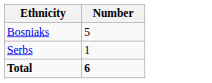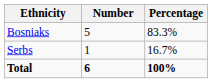+ column: Percentage | 83.3% | 16.7% | 100%
